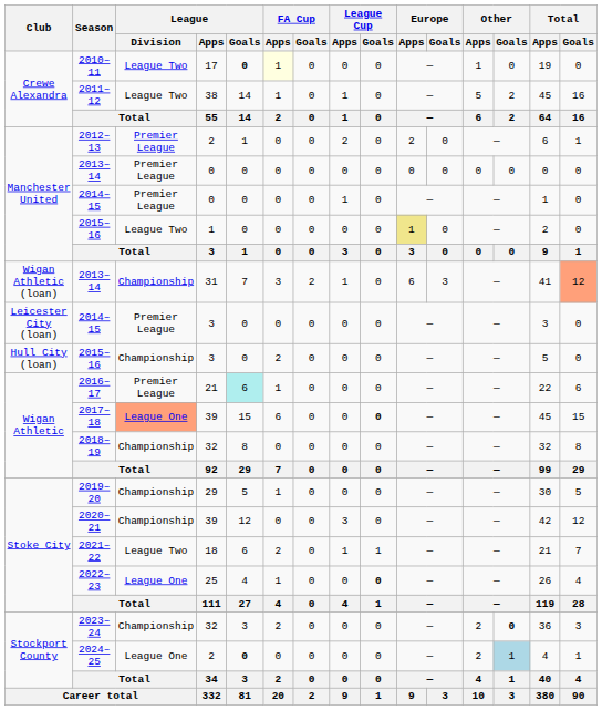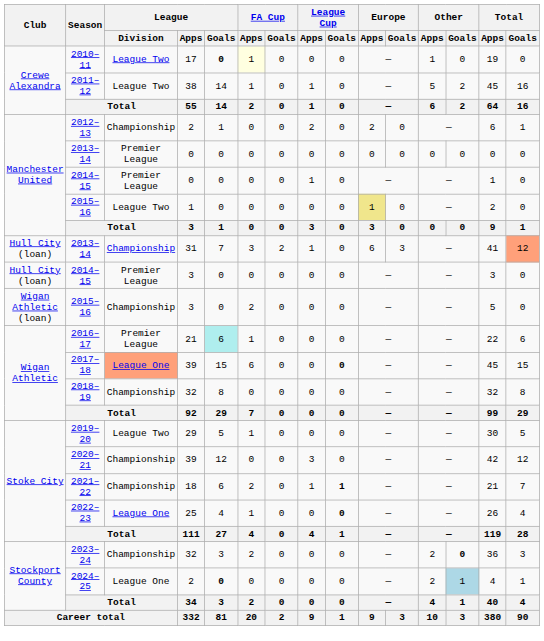2012–13 | League / Division: Premier League -> Championship
2013–14 / 31 | Club: Wigan Athletic (loan) -> Hull City (loan)
2014–15 / 3 | Club: Leicester City (loan) -> Hull City (loan)
2015–16 / 3 | Club: Hull City (loan) -> Wigan Athletic (loan)
2019–20 | League / Division: Championship -> League Two
2021–22 | League / Division: League Two -> Championship
2021–22 | League Cup / Goals: normal -> bold
